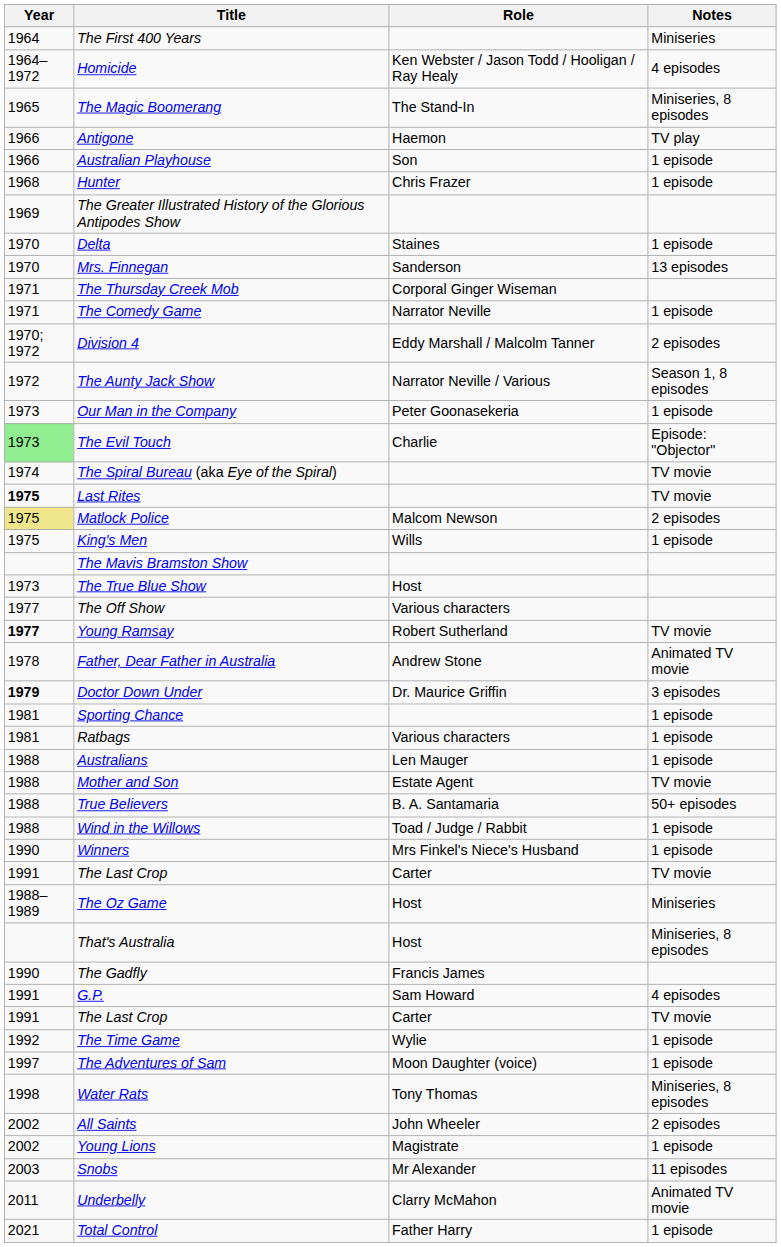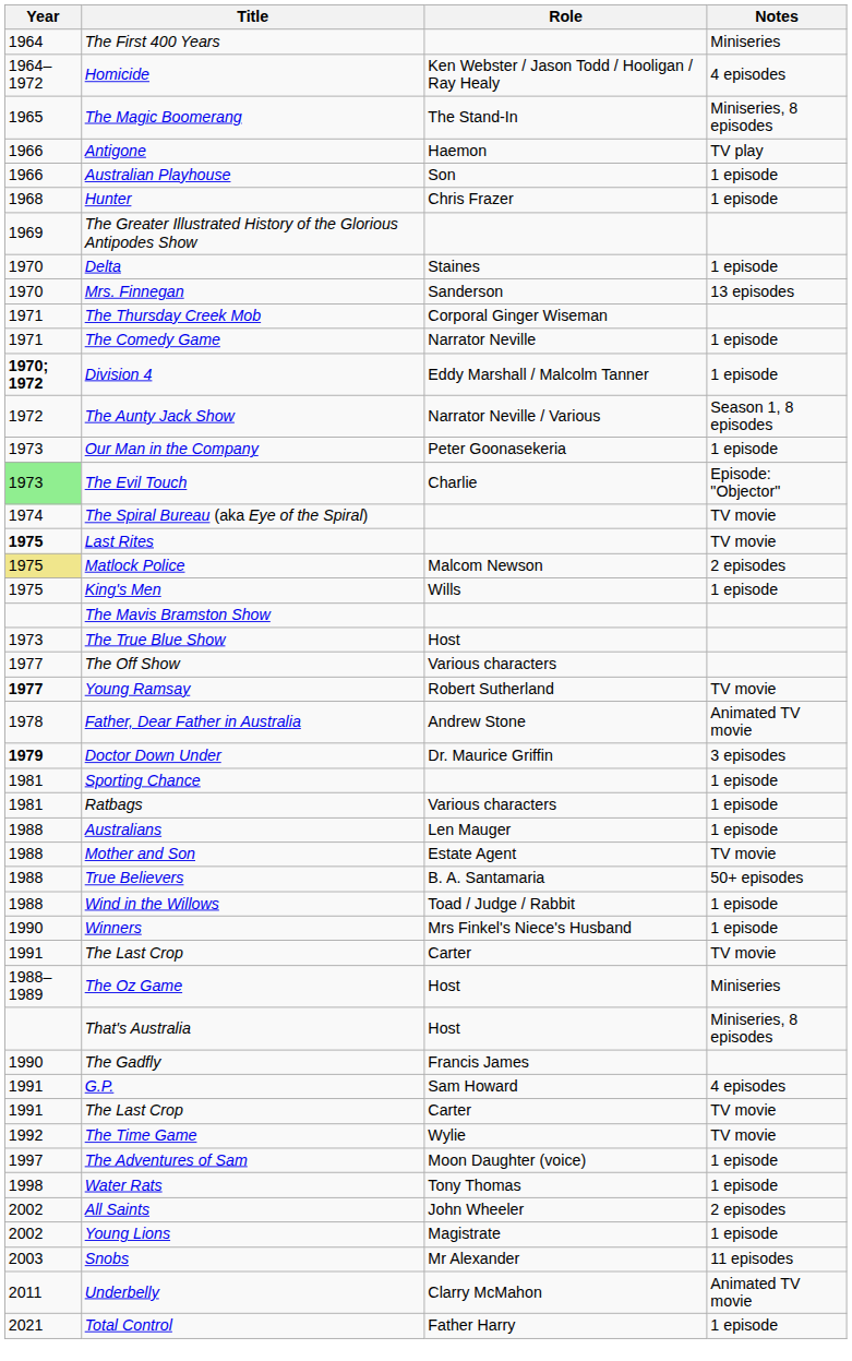Division 4 | Year: normal -> bold
Division 4 | Notes: 2 episodes -> 1 episode
The Time Game | Notes: 1 episode -> TV movie
Water Rats | Notes: Miniseries, 8 episodes -> 1 episode
